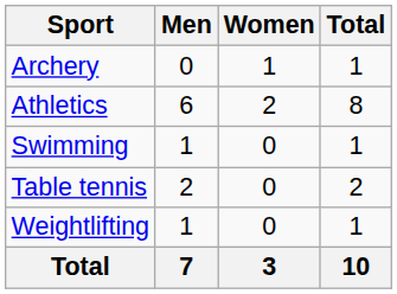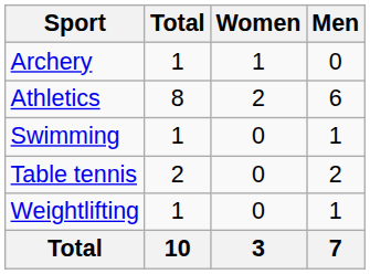columns swapped: Men <-> Total
